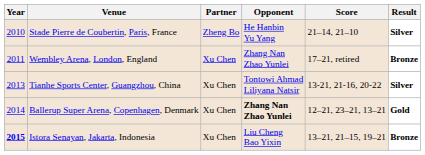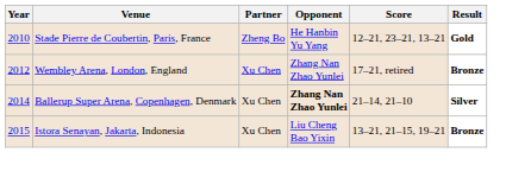Stade Pierre de Coubertin, Paris, France | Score: 21–14, 21–10 -> 12–21, 23–21, 13–21
Stade Pierre de Coubertin, Paris, France | Result: Silver -> Gold
Wembley Arena, London, England | Year: 2011 -> 2012
- row: 2013 | Tianhe Sports Center, Guangzhou, China | Xu Chen | Tontowi Ahmad Liliyana Natsir | 13-21, 21-16, 20-22 | Silver
Ballerup Super Arena, Copenhagen, Denmark | Score: 12–21, 23–21, 13–21 -> 21–14, 21–10
Ballerup Super Arena, Copenhagen, Denmark | Result: Gold -> Silver
Istora Senayan, Jakarta, Indonesia | Year: bold -> normal
